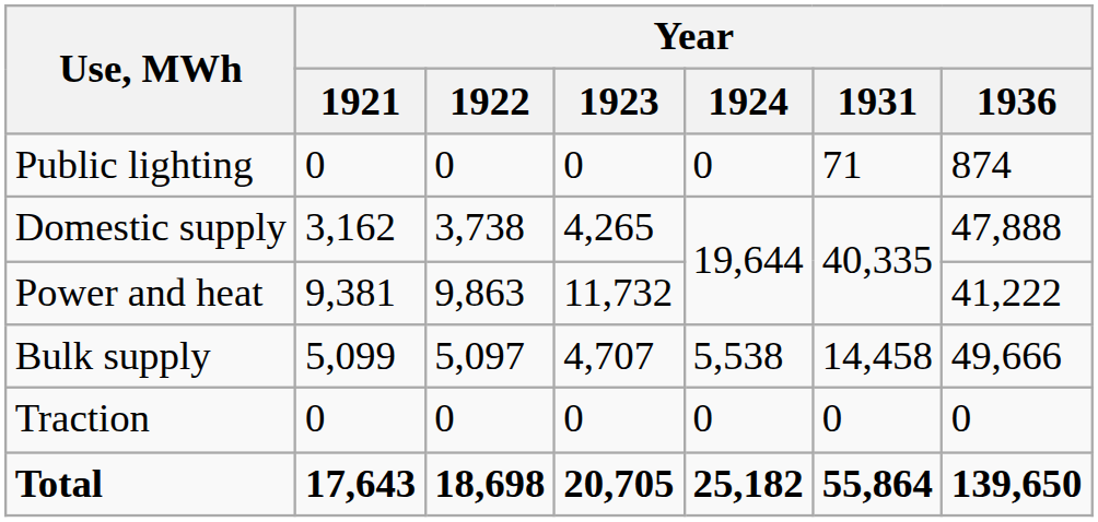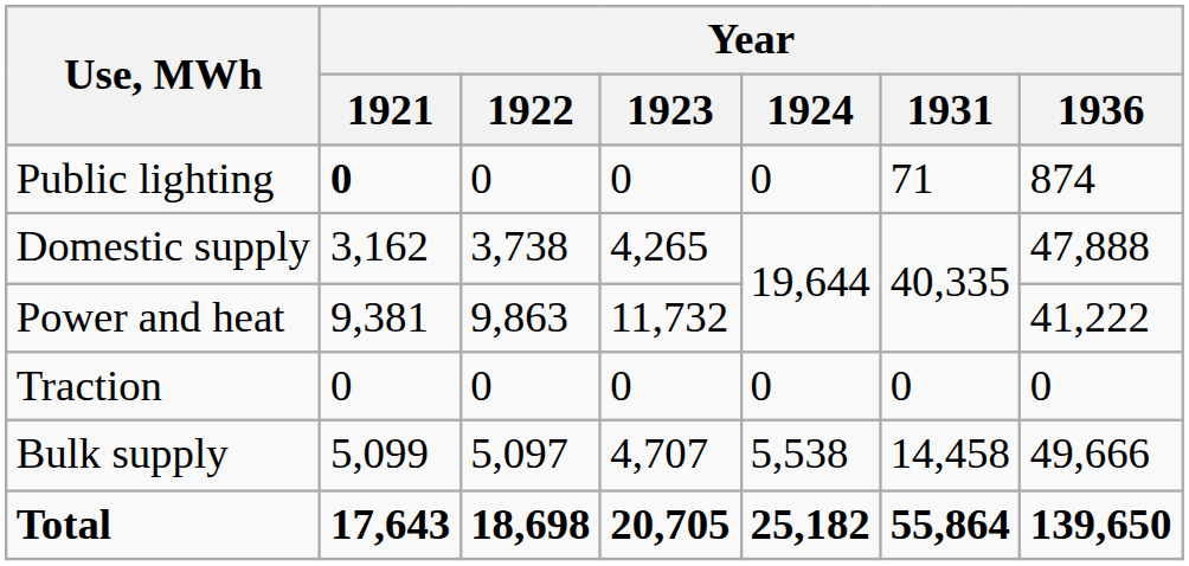Public lighting | Year / 1921: normal -> bold
rows swapped: Traction <-> Bulk supply
